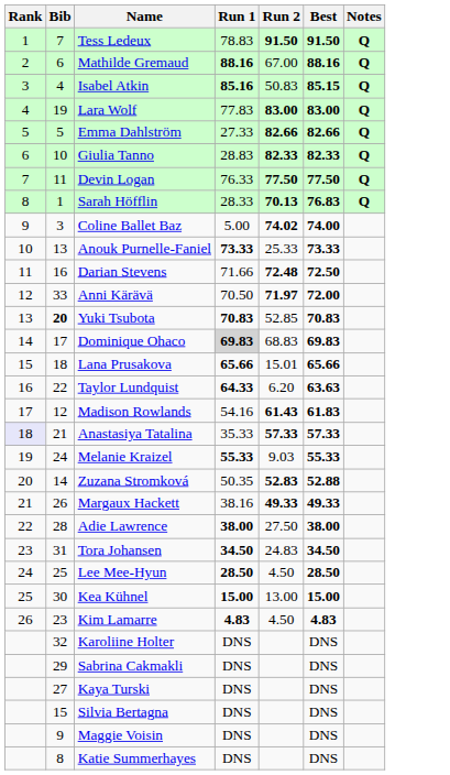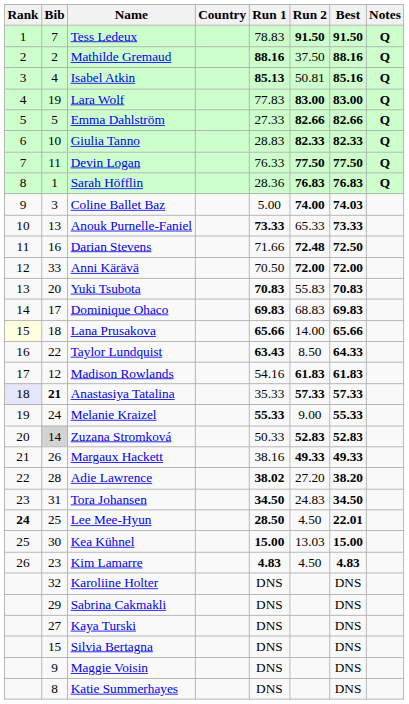+ column: Country
Mathilde Gremaud | Bib: 6 -> 2
Mathilde Gremaud | Run 2: 67.00 -> 37.50
Isabel Atkin | Run 1: 85.16 -> 85.13
Isabel Atkin | Run 2: 50.83 -> 50.81
Isabel Atkin | Best: 85.15 -> 85.16
Sarah Höfflin | Run 1: 28.33 -> 28.36
Sarah Höfflin | Run 2: 70.13 -> 76.83
Coline Ballet Baz | Run 2: 74.02 -> 74.00
Coline Ballet Baz | Best: 74.00 -> 74.03
Anouk Purnelle-Faniel | Run 2: 25.33 -> 65.33
Anni Kärävä | Run 2: 71.97 -> 72.00
Yuki Tsubota | Bib: bold -> normal
Yuki Tsubota | Run 2: 52.85 -> 55.83
Dominique Ohaco | Run 1: lightgrey background -> no background
Lana Prusakova | Rank: no background -> lightyellow background
Lana Prusakova | Run 2: 15.01 -> 14.00
Taylor Lundquist | Run 1: 64.33 -> 63.43
Taylor Lundquist | Run 2: 6.20 -> 8.50
Taylor Lundquist | Best: 63.63 -> 64.33
Madison Rowlands | Run 2: 61.43 -> 61.83
Anastasiya Tatalina | Bib: normal -> bold
Melanie Kraizel | Run 2: 9.03 -> 9.00
Zuzana Stromková | Bib: no background -> lightgrey background
Zuzana Stromková | Run 1: 50.35 -> 50.33
Zuzana Stromková | Best: 52.88 -> 52.83
Adie Lawrence | Run 1: 38.00 -> 38.02
Adie Lawrence | Run 2: 27.50 -> 27.20
Adie Lawrence | Best: 38.00 -> 38.20
Lee Mee-Hyun | Rank: normal -> bold
Lee Mee-Hyun | Best: 28.50 -> 22.01
Kea Kühnel | Run 2: 13.00 -> 13.03
